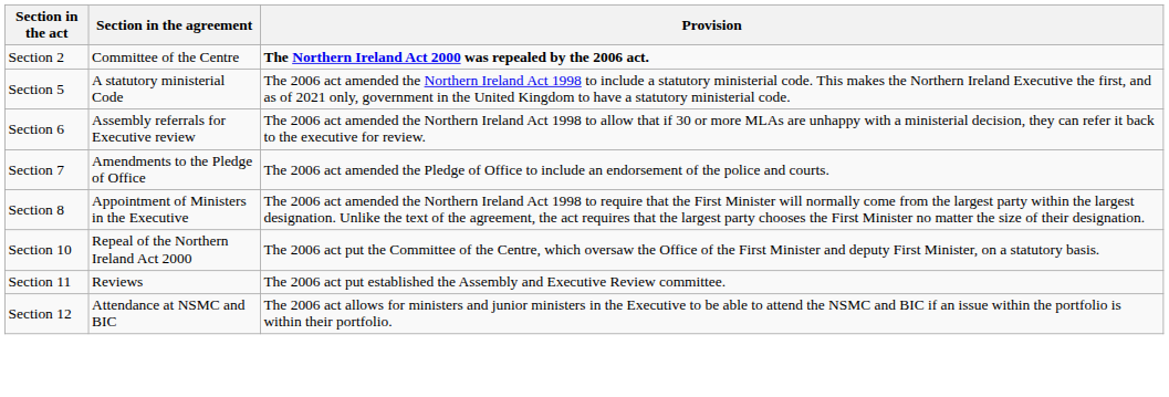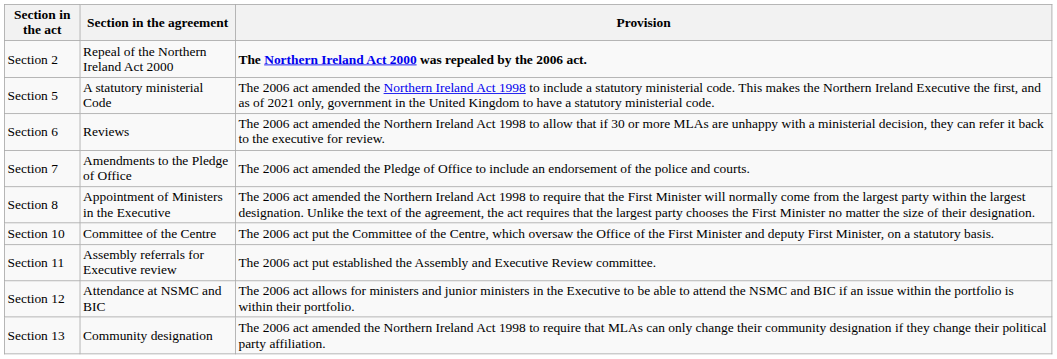Section 2 | Section in the agreement: Committee of the Centre -> Repeal of the Northern Ireland Act 2000
Section 6 | Section in the agreement: Assembly referrals for Executive review -> Reviews
Section 10 | Section in the agreement: Repeal of the Northern Ireland Act 2000 -> Committee of the Centre
Section 11 | Section in the agreement: Reviews -> Assembly referrals for Executive review
+ row: Section 13 | Community designation | The 2006 act amended the Northern Ireland Act 1998 to require that MLAs can only change their community designation if they change their political party affiliation.
